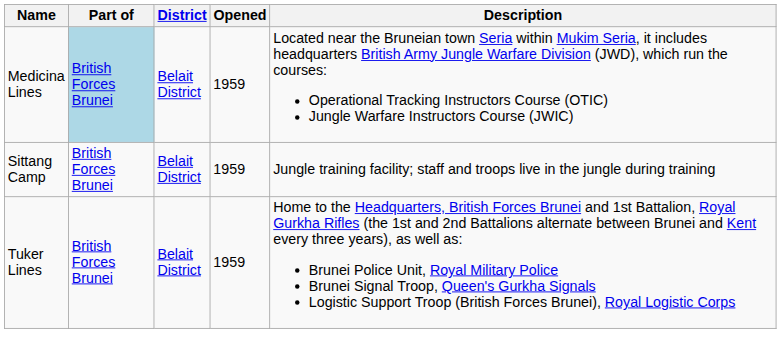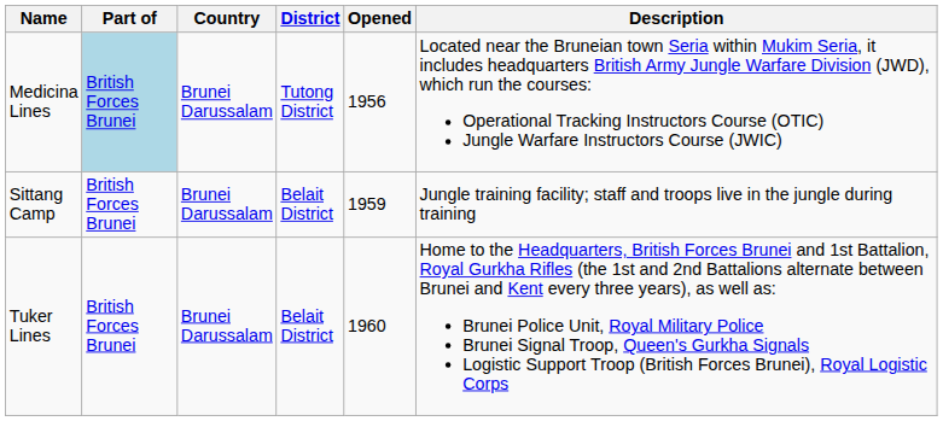+ column: Country | Brunei Darussalam | Brunei Darussalam | Brunei Darussalam
Medicina Lines | District: Belait District -> Tutong District
Medicina Lines | Opened: 1959 -> 1956
Tuker Lines | Opened: 1959 -> 1960
